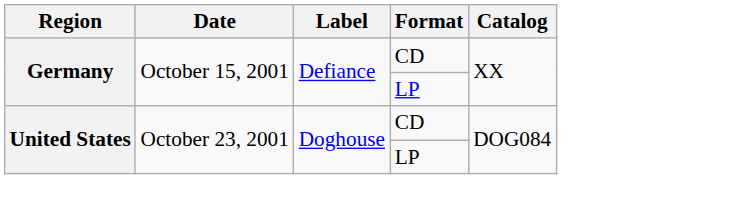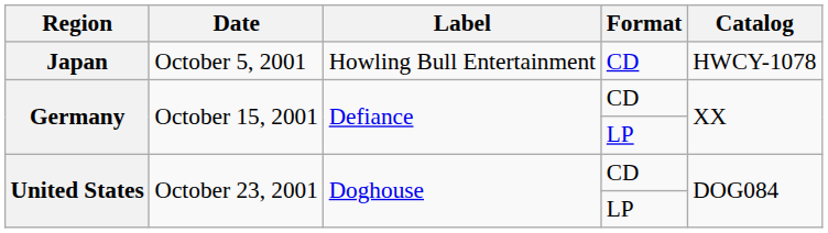+ row: Japan | October 5, 2001 | Howling Bull Entertainment | CD | HWCY-1078
